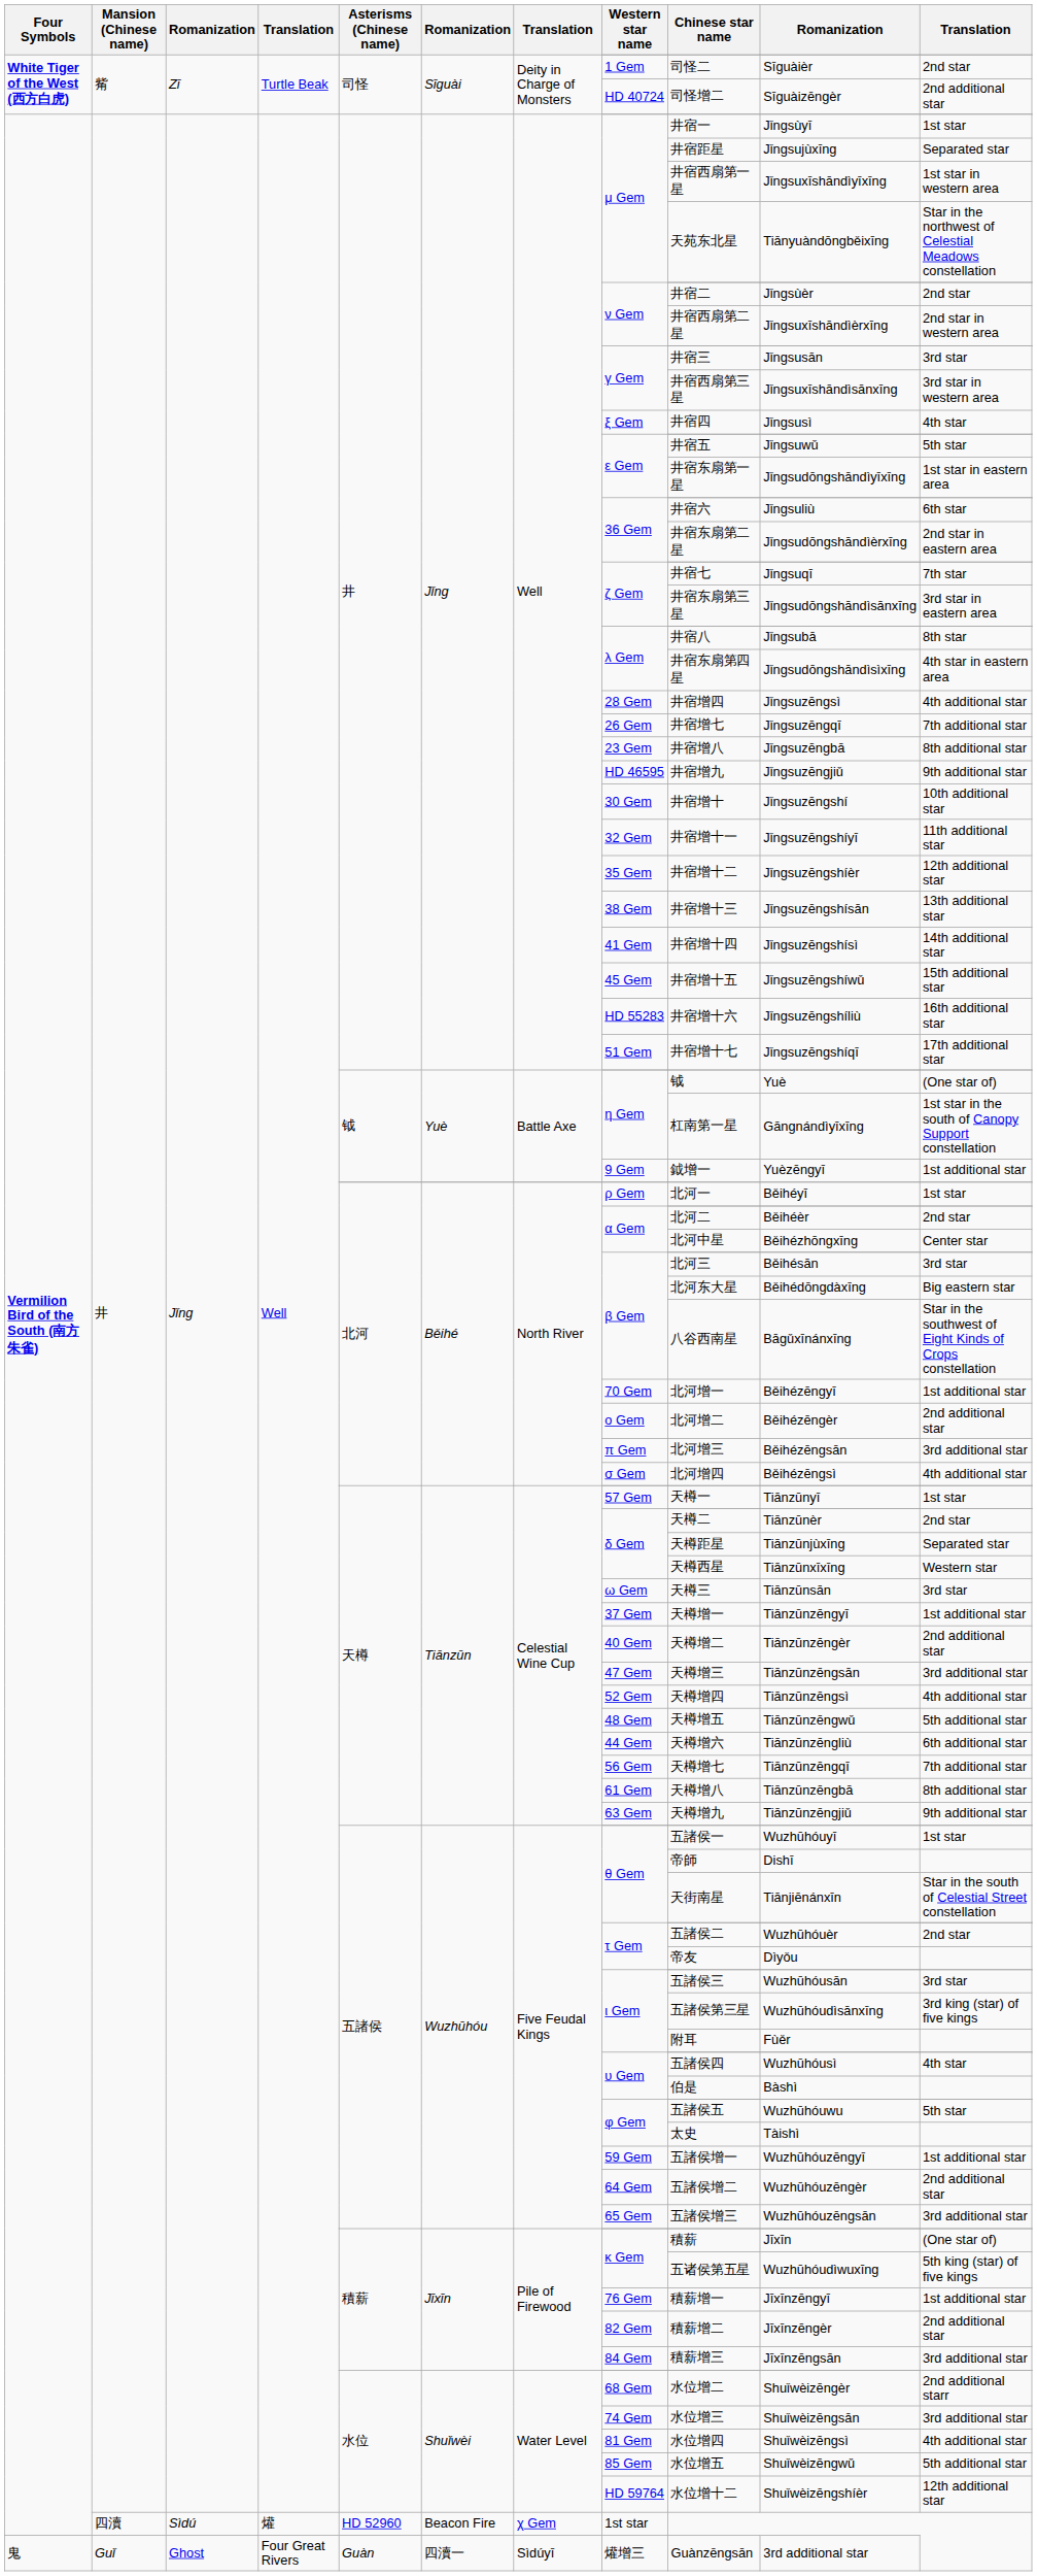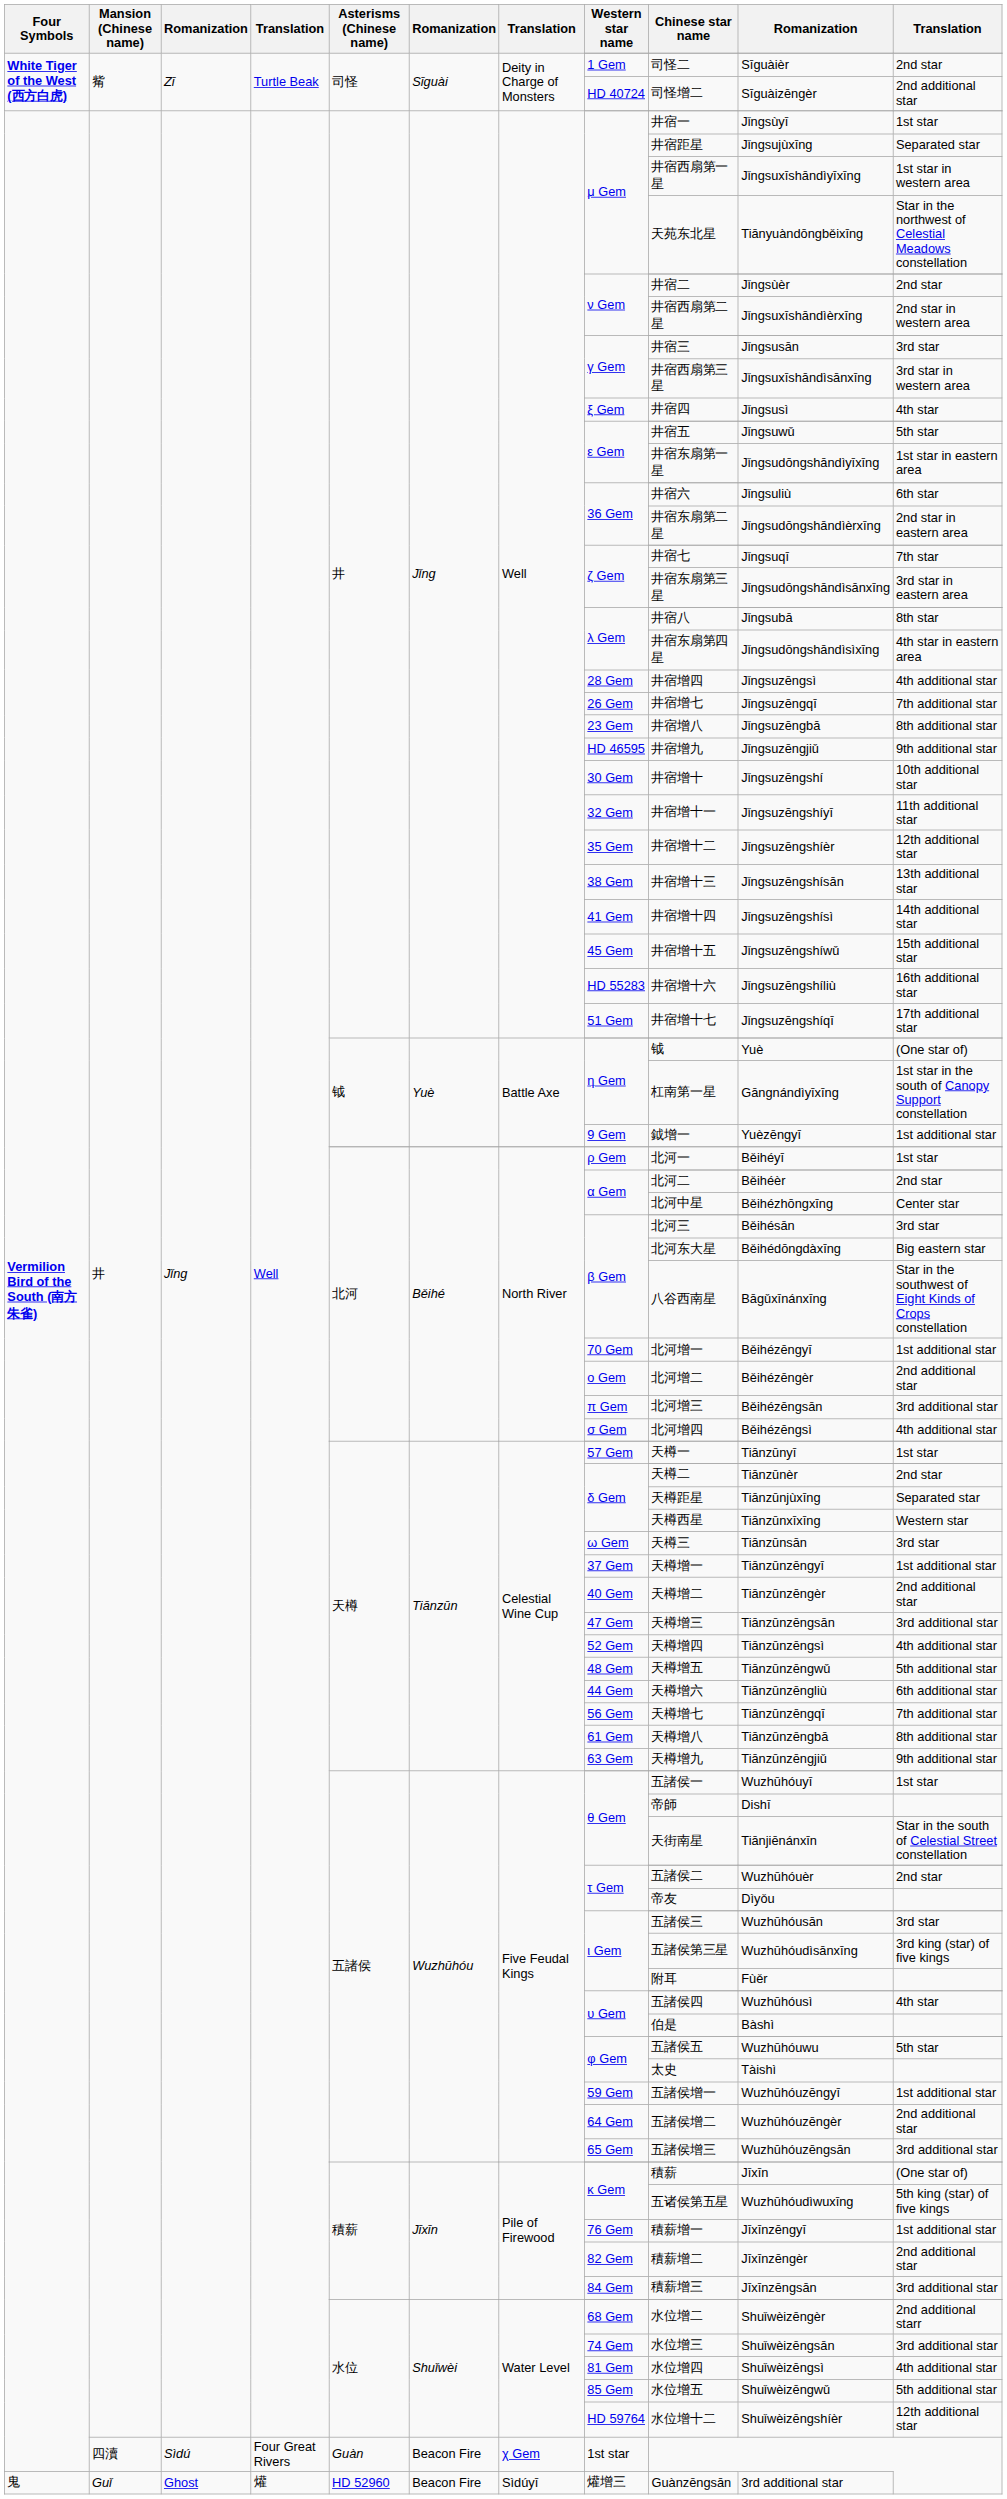四瀆 | column 4: 爟 -> Four Great Rivers
四瀆 | Asterisms (Chinese name): HD 52960 -> Guàn
Guǐ | column 4: Four Great Rivers -> 爟
Guǐ | Asterisms (Chinese name): Guàn -> HD 52960
Guǐ | column 6: 四瀆一 -> Beacon Fire
